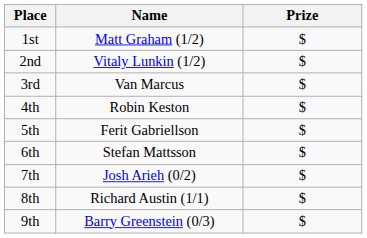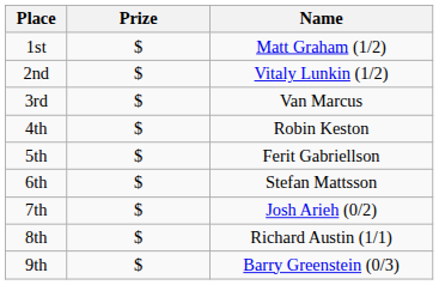columns swapped: Name <-> Prize
